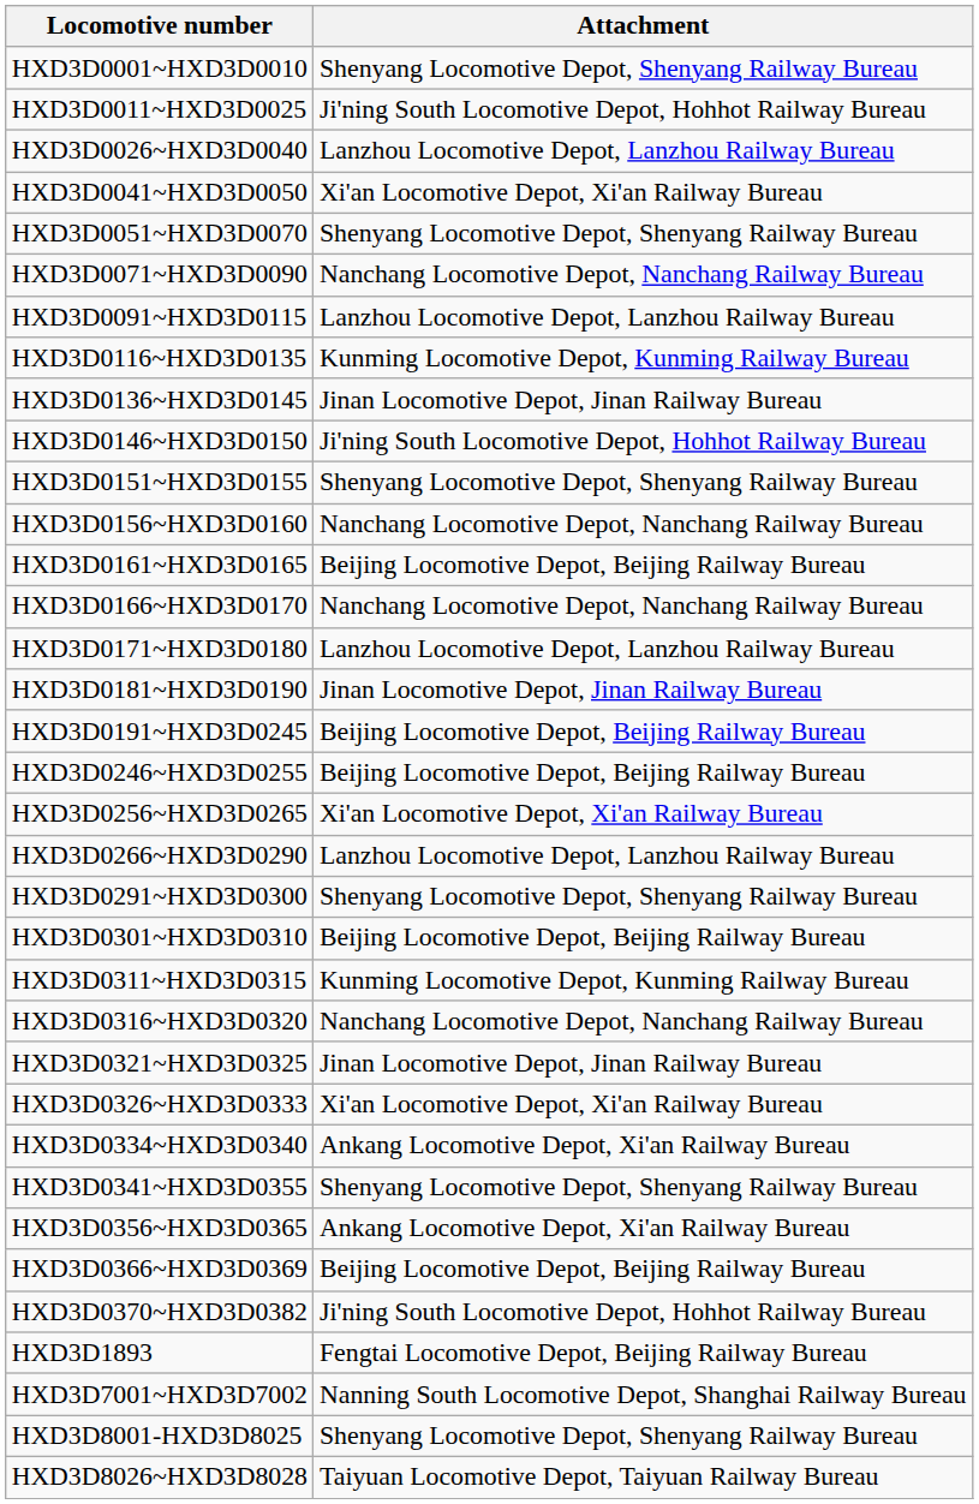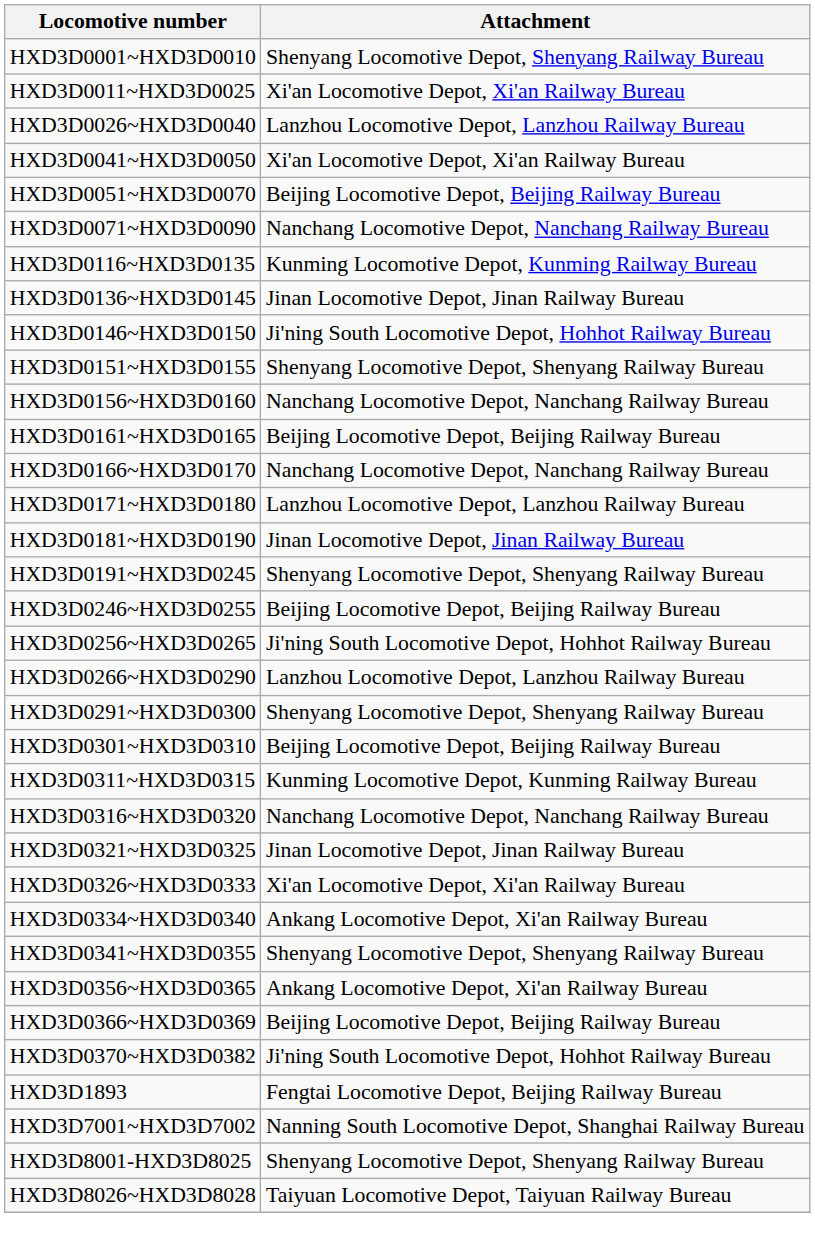HXD3D0011~HXD3D0025 | Attachment: Ji'ning South Locomotive Depot, Hohhot Railway Bureau -> Xi'an Locomotive Depot, Xi'an Railway Bureau
HXD3D0051~HXD3D0070 | Attachment: Shenyang Locomotive Depot, Shenyang Railway Bureau -> Beijing Locomotive Depot, Beijing Railway Bureau
- row: HXD3D0091~HXD3D0115 | Lanzhou Locomotive Depot, Lanzhou Railway Bureau
HXD3D0191~HXD3D0245 | Attachment: Beijing Locomotive Depot, Beijing Railway Bureau -> Shenyang Locomotive Depot, Shenyang Railway Bureau
HXD3D0256~HXD3D0265 | Attachment: Xi'an Locomotive Depot, Xi'an Railway Bureau -> Ji'ning South Locomotive Depot, Hohhot Railway Bureau
